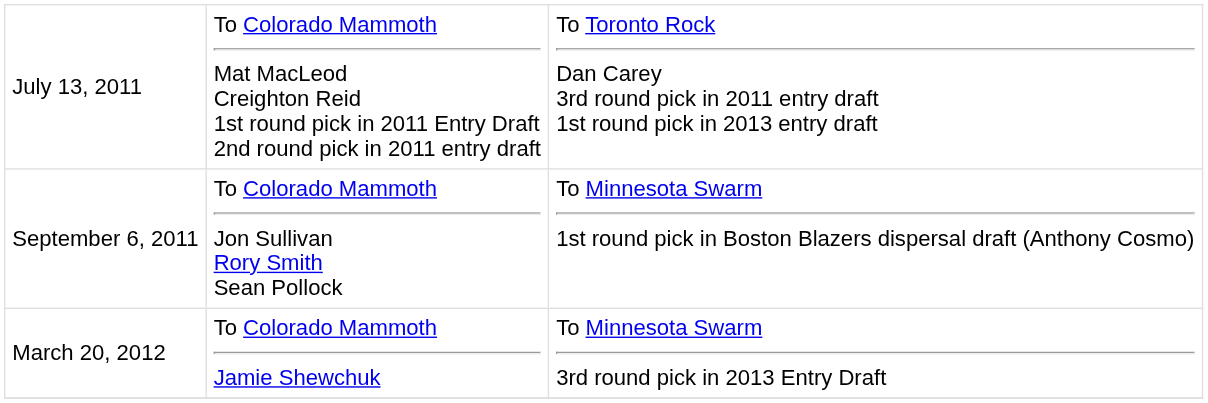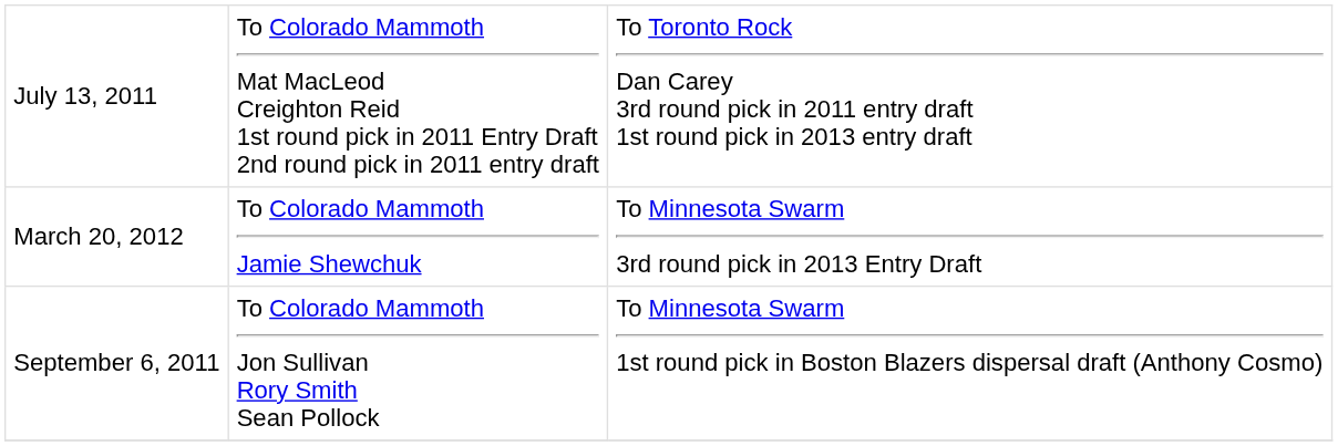rows swapped: September 6, 2011 <-> March 20, 2012
